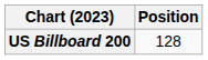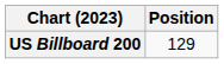US Billboard 200 | Position: 128 -> 129
